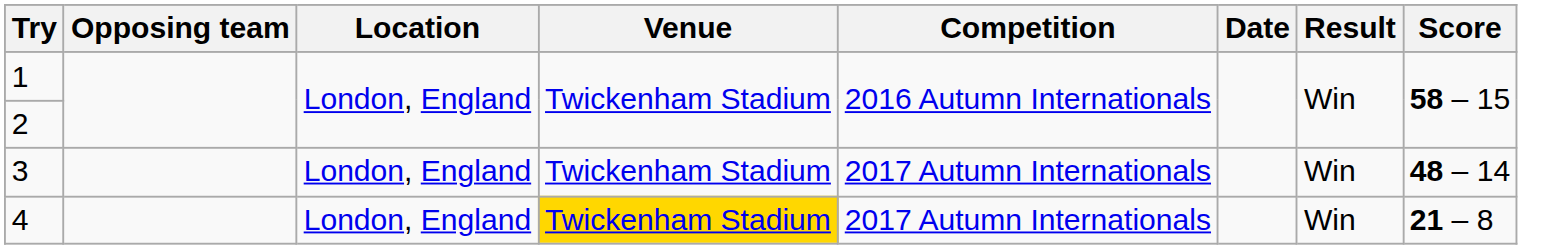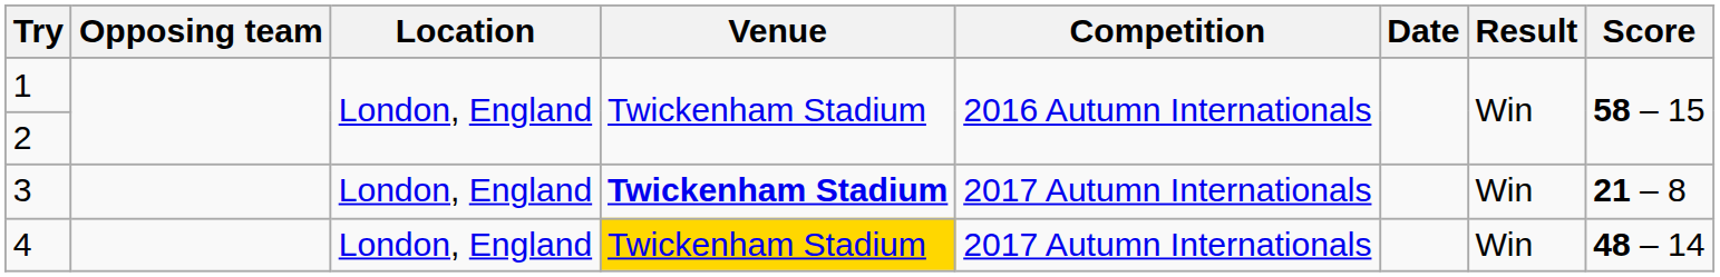3 | Venue: normal -> bold
3 | Score: 48 – 14 -> 21 – 8
4 | Score: 21 – 8 -> 48 – 14
